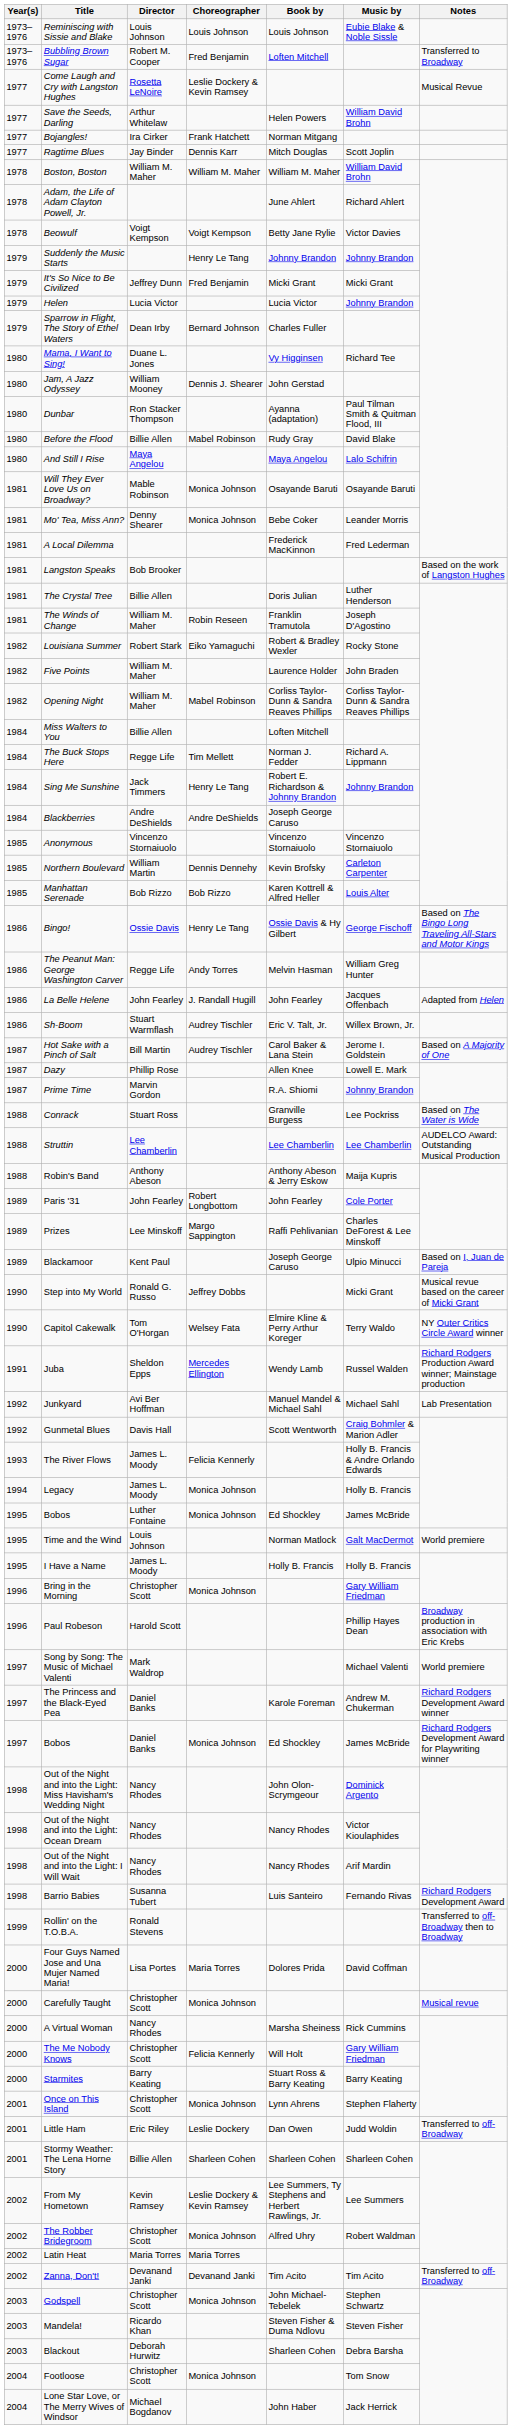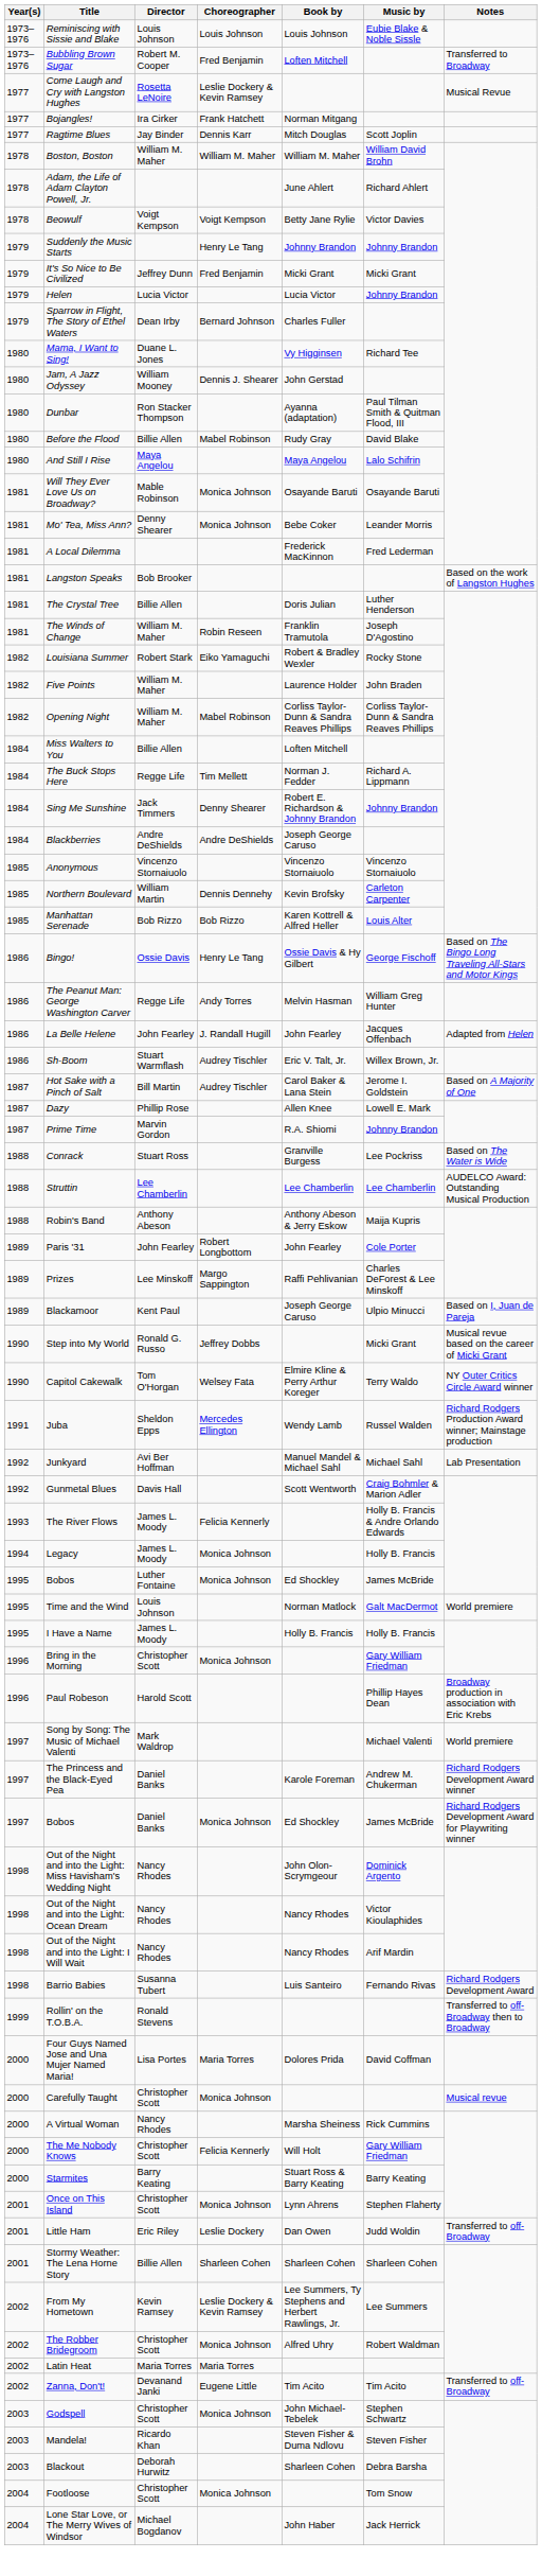- row: 1977 | Save the Seeds, Darling | Arthur Whitelaw | Helen Powers | William David Brohn
Sing Me Sunshine | Choreographer: Henry Le Tang -> Denny Shearer
Zanna, Don't! | Choreographer: Devanand Janki -> Eugene Little
